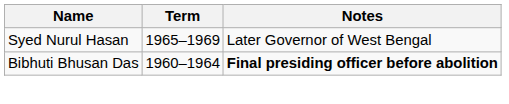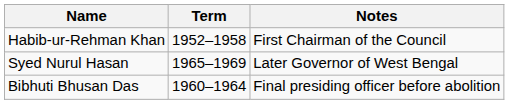+ row: Habib-ur-Rehman Khan | 1952–1958 | First Chairman of the Council
Bibhuti Bhusan Das | Notes: bold -> normal
